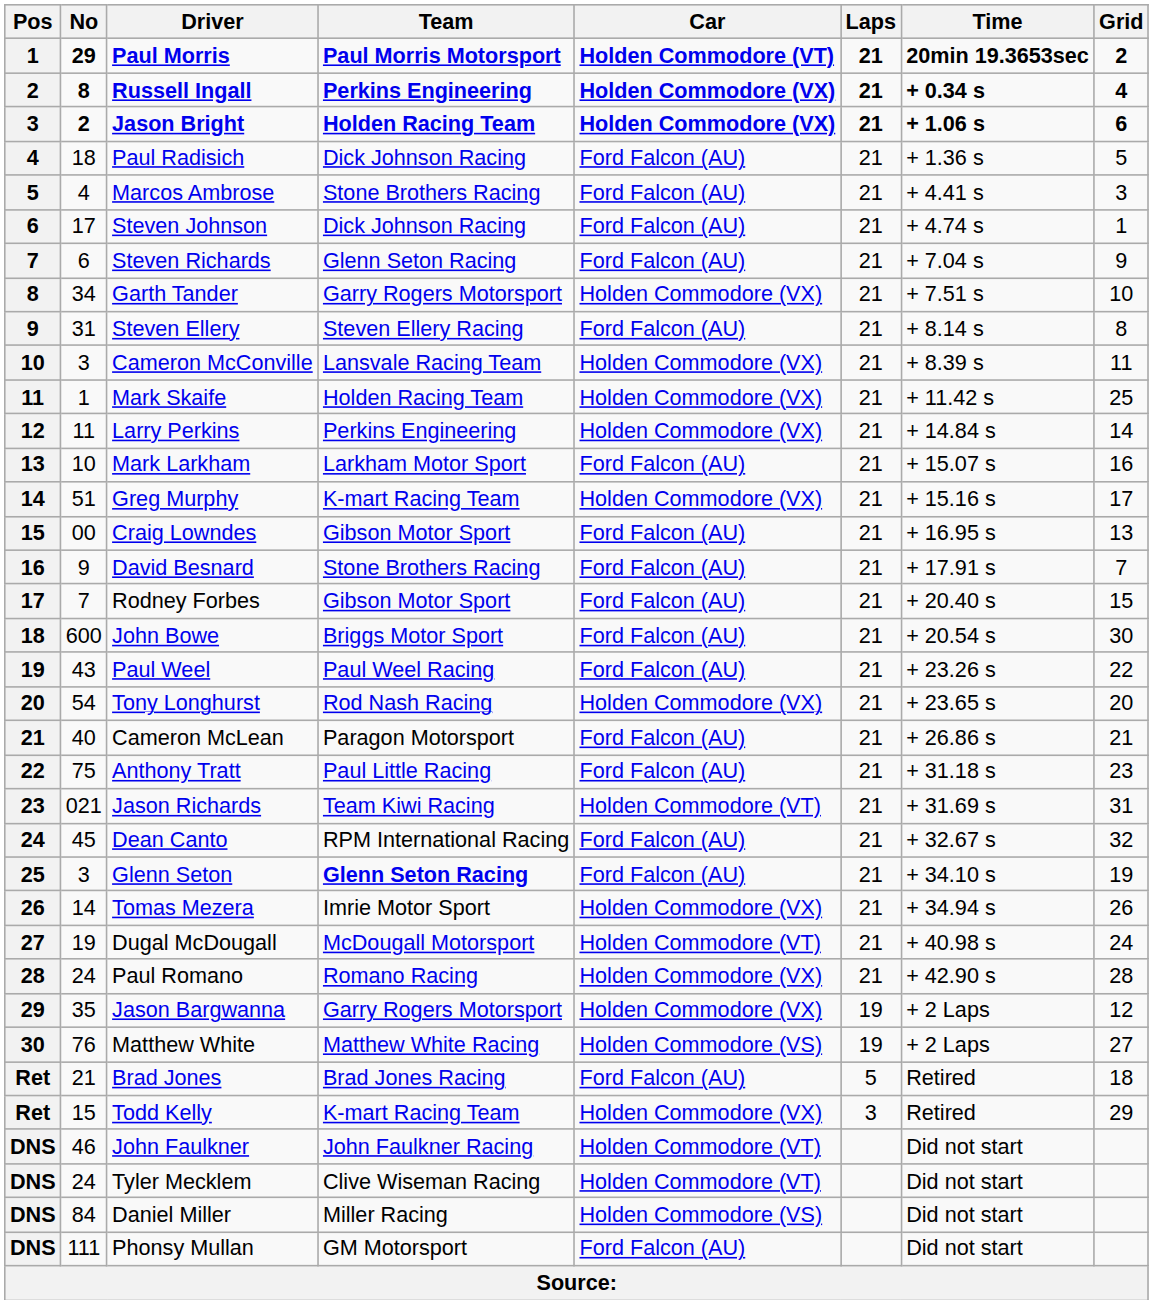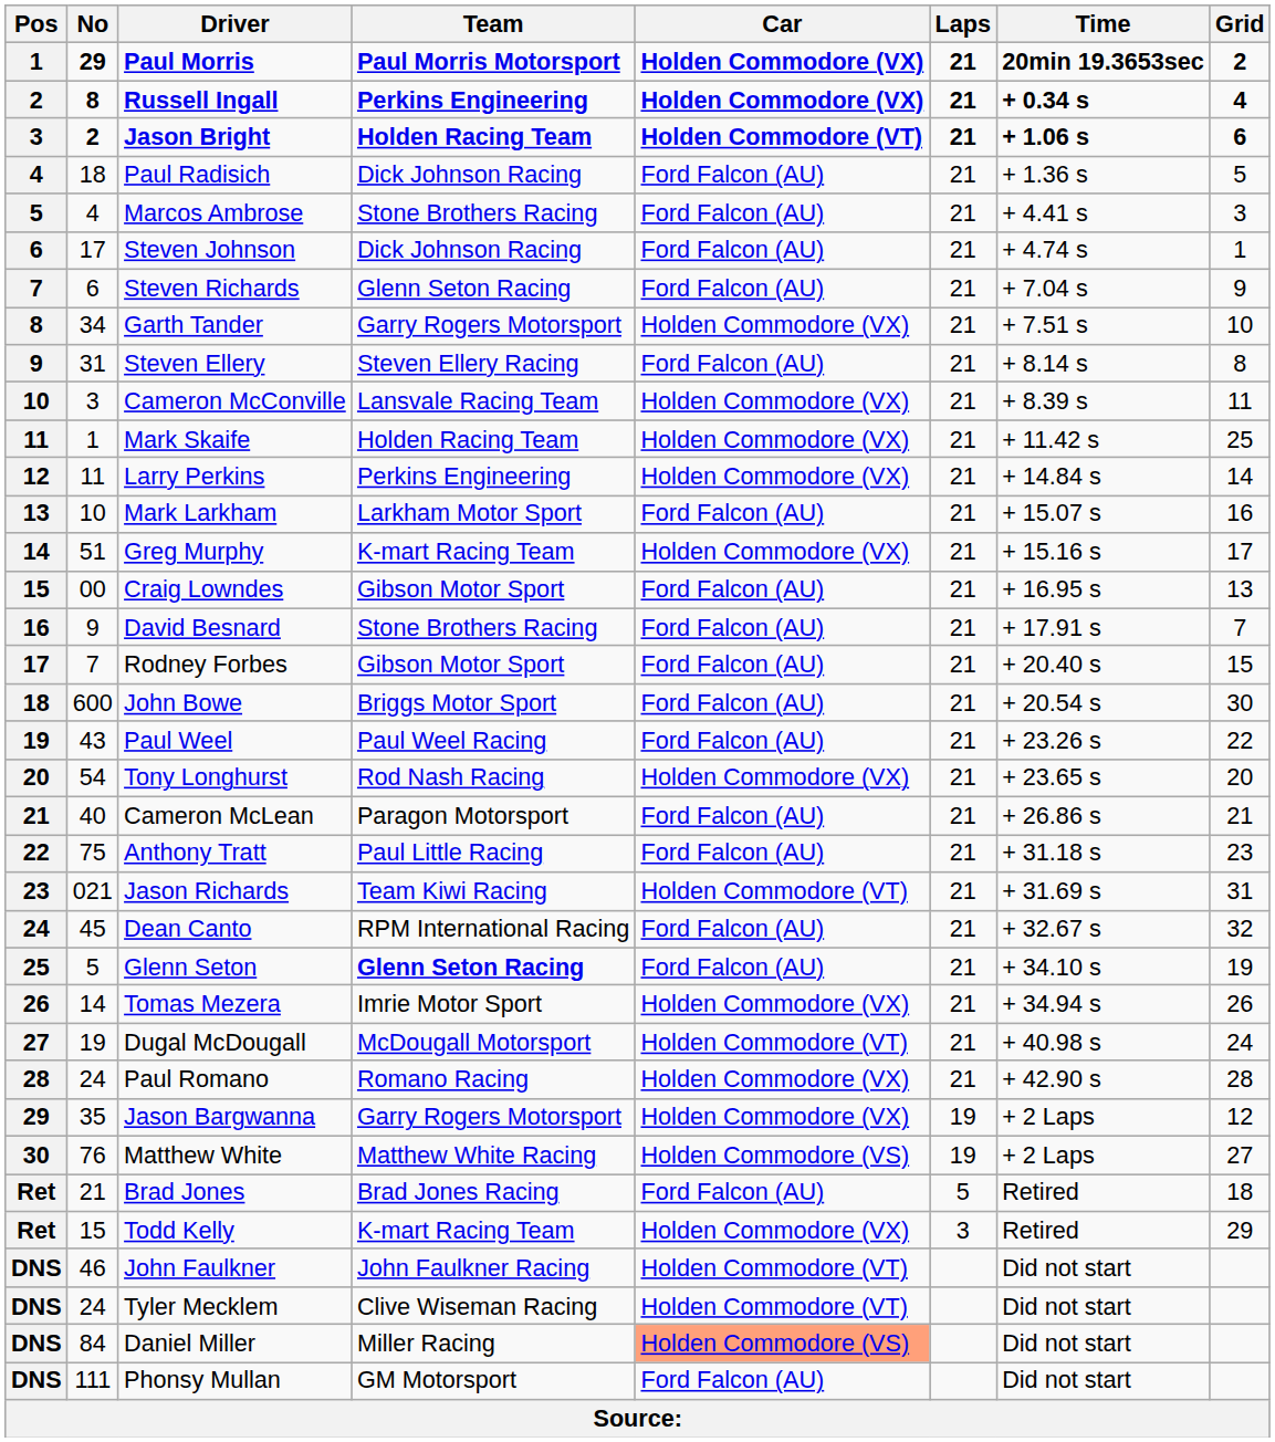Paul Morris | Car: Holden Commodore (VT) -> Holden Commodore (VX)
Jason Bright | Car: Holden Commodore (VX) -> Holden Commodore (VT)
Glenn Seton | No: 3 -> 5
Daniel Miller | Car: no background -> lightsalmon background
